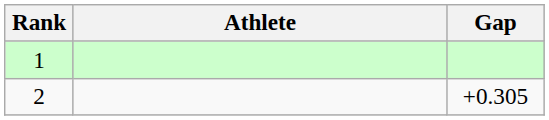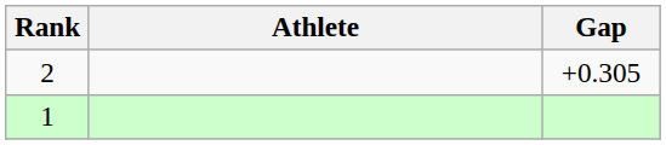rows swapped: 1 <-> 2
